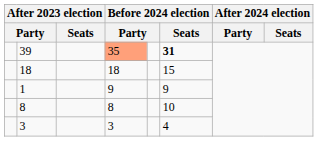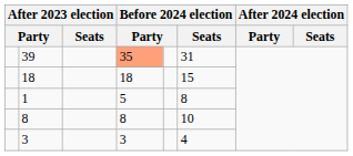39 | Before 2024 election / Seats: bold -> normal
1 | column 4: 9 -> 5
1 | Before 2024 election / Seats: 9 -> 8
